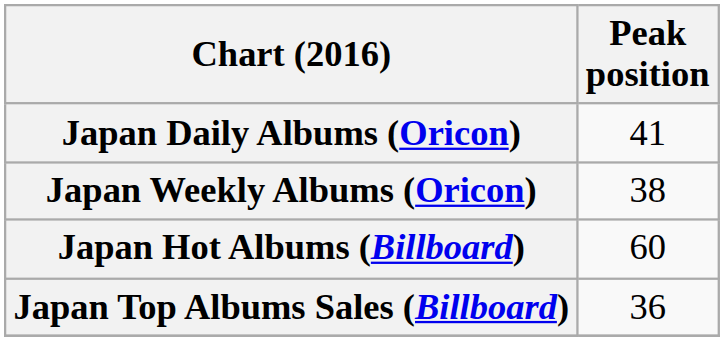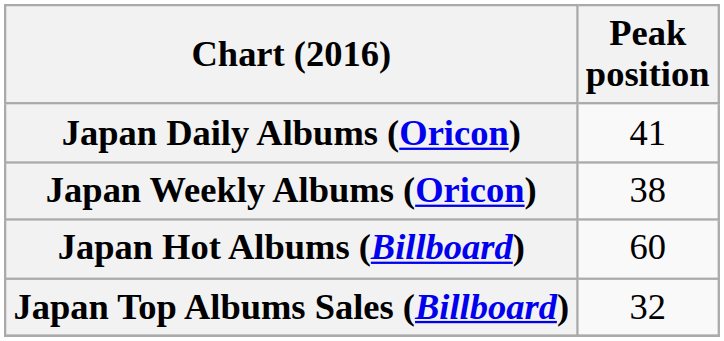Japan Top Albums Sales (Billboard) | Peak position: 36 -> 32
